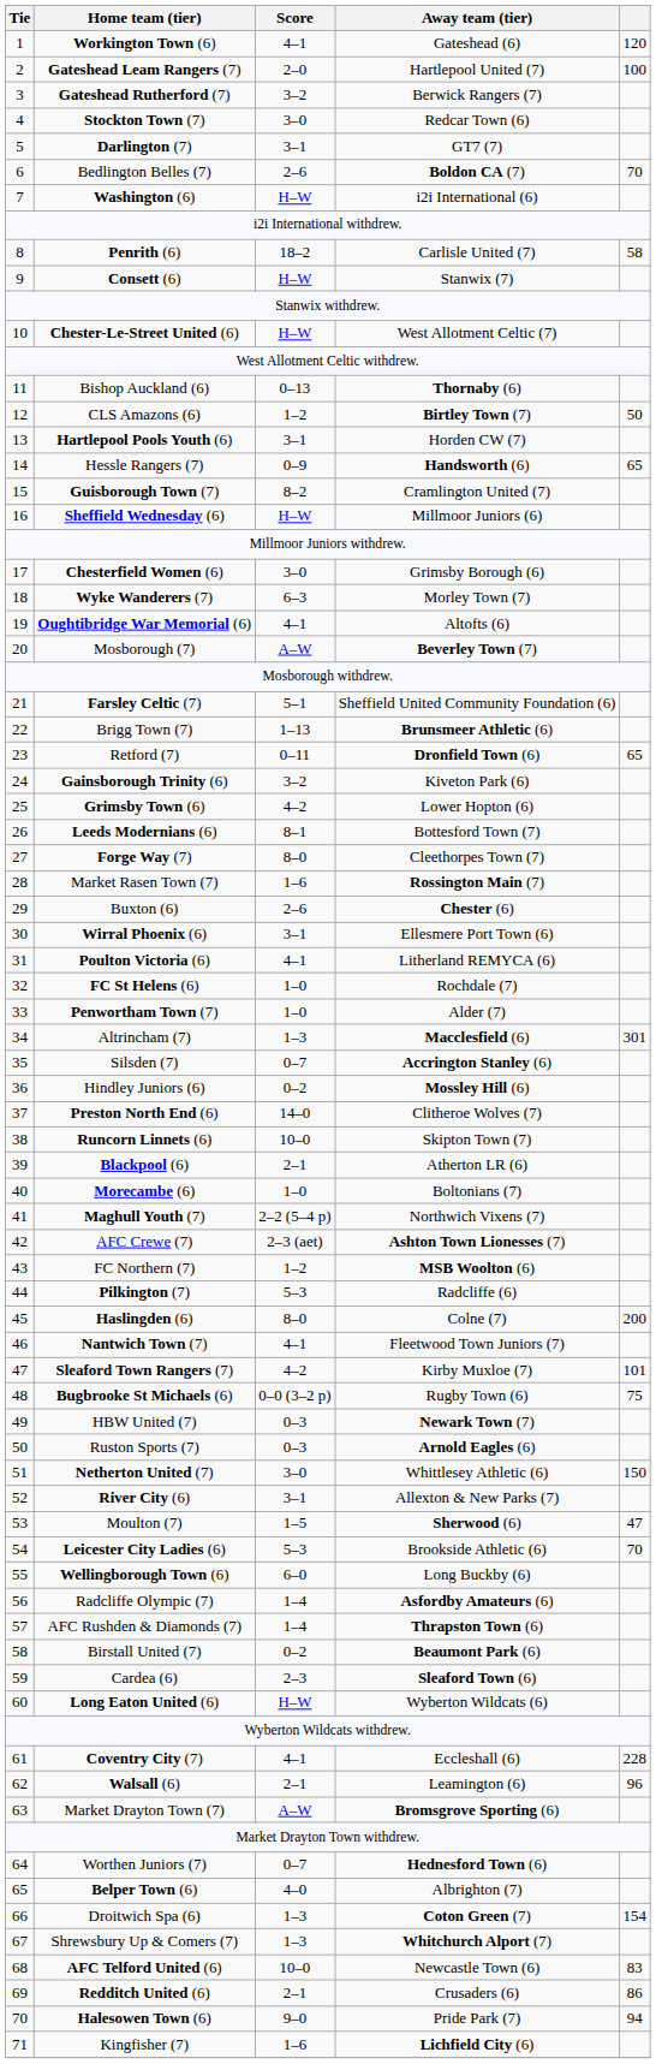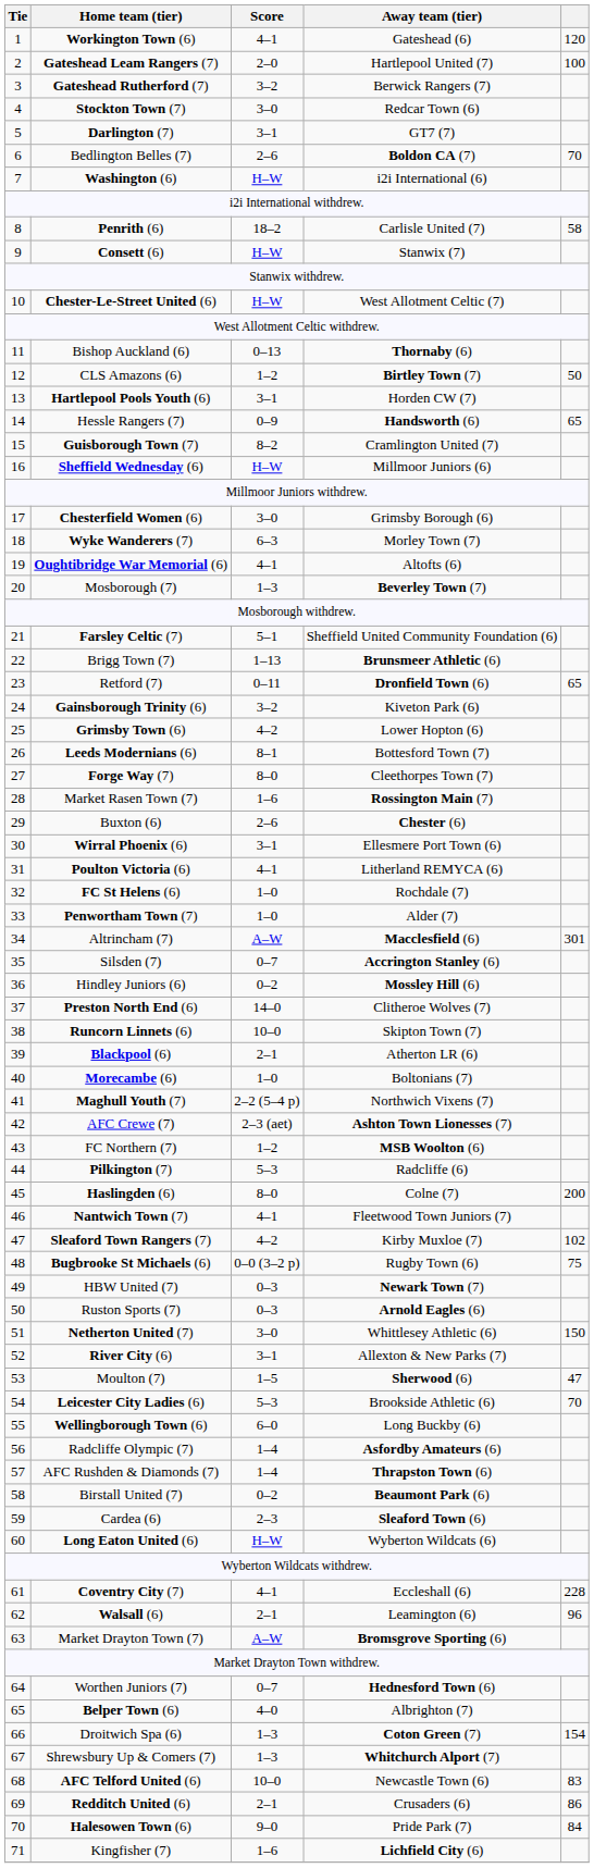Mosborough (7) | Score: A–W -> 1–3
Altrincham (7) | Score: 1–3 -> A–W
Sleaford Town Rangers (7) | column 5: 101 -> 102
Halesowen Town (6) | column 5: 94 -> 84
